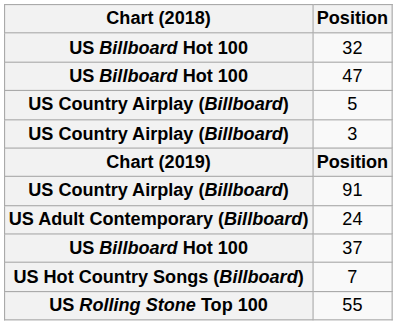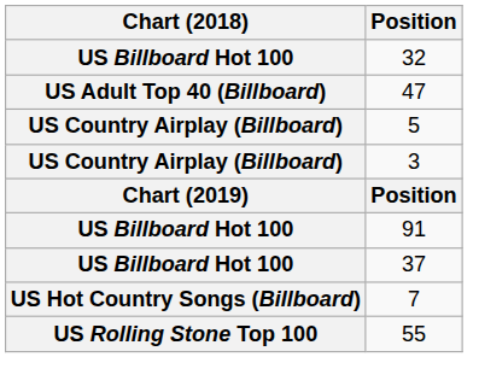47 | Chart (2018): US Billboard Hot 100 -> US Adult Top 40 (Billboard)
91 | Chart (2018): US Country Airplay (Billboard) -> US Billboard Hot 100
- row: US Adult Contemporary (Billboard) | 24
